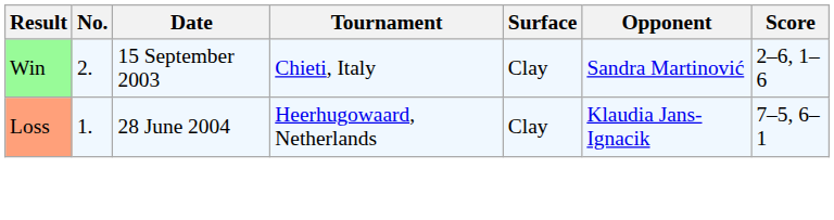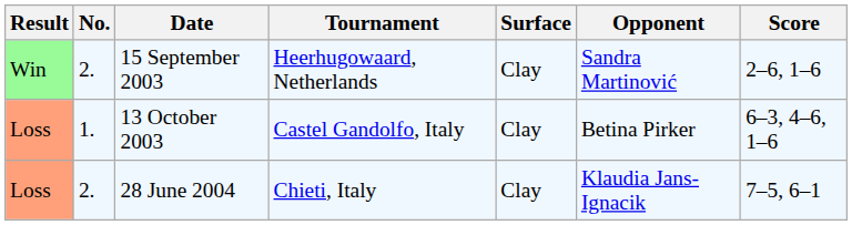15 September 2003 | Tournament: Chieti, Italy -> Heerhugowaard, Netherlands
+ row: Loss | 1. | 13 October 2003 | Castel Gandolfo, Italy | Clay | Betina Pirker | 6–3, 4–6, 1–6
28 June 2004 | No.: 1. -> 2.
28 June 2004 | Tournament: Heerhugowaard, Netherlands -> Chieti, Italy
